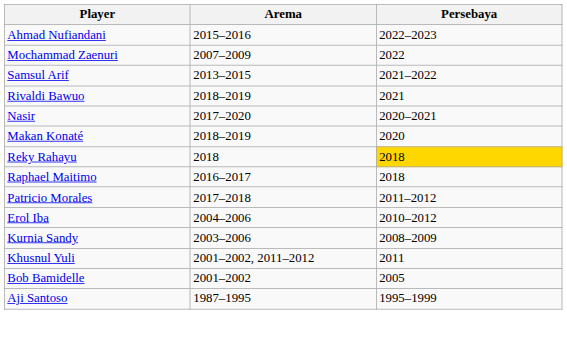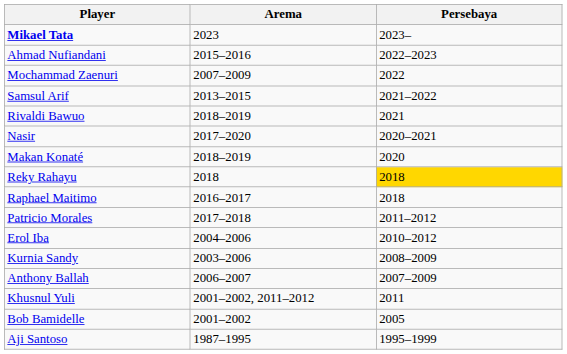+ row: Mikael Tata | 2023 | 2023–
+ row: Anthony Ballah | 2006–2007 | 2007–2009
